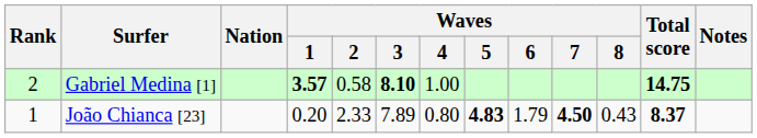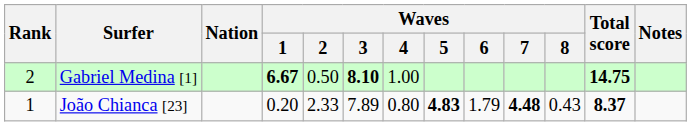Gabriel Medina [1] | Waves / 1: 3.57 -> 6.67
Gabriel Medina [1] | Waves / 2: 0.58 -> 0.50
João Chianca [23] | Waves / 7: 4.50 -> 4.48
